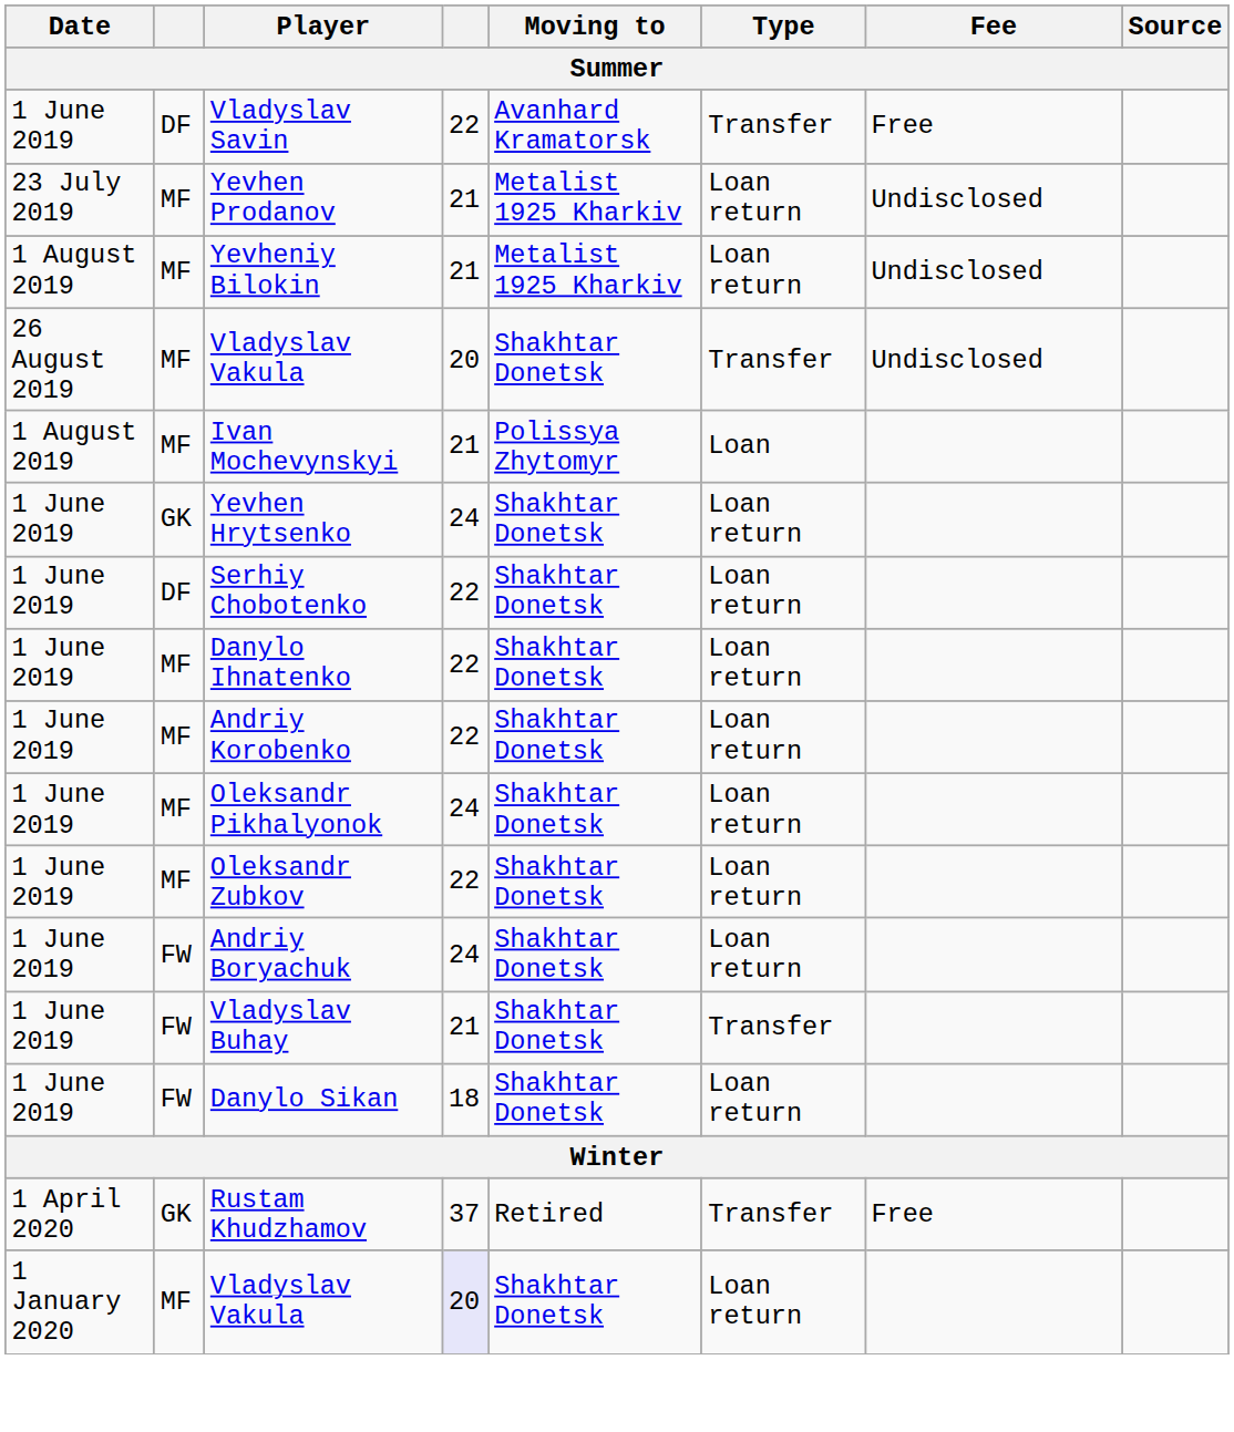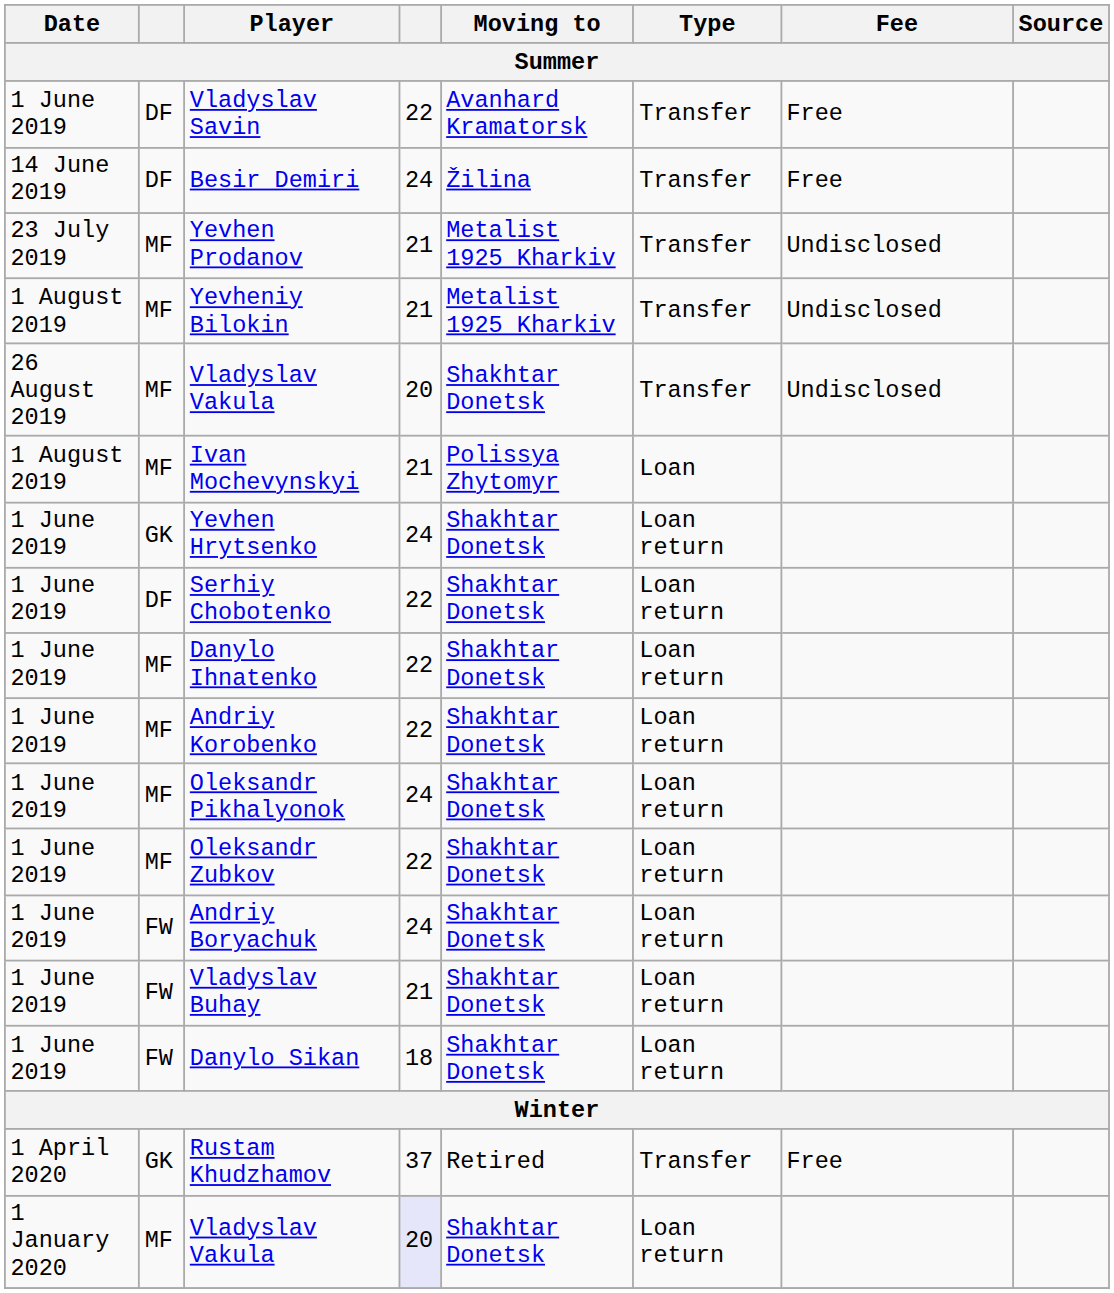+ row: 14 June 2019 | DF | Besir Demiri | 24 | Žilina | Transfer | Free
Yevhen Prodanov | Type: Loan return -> Transfer
Yevheniy Bilokin | Type: Loan return -> Transfer
Vladyslav Buhay | Type: Transfer -> Loan return
